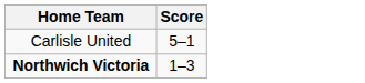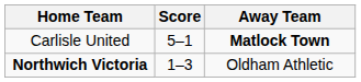+ column: Away Team | Matlock Town | Oldham Athletic
